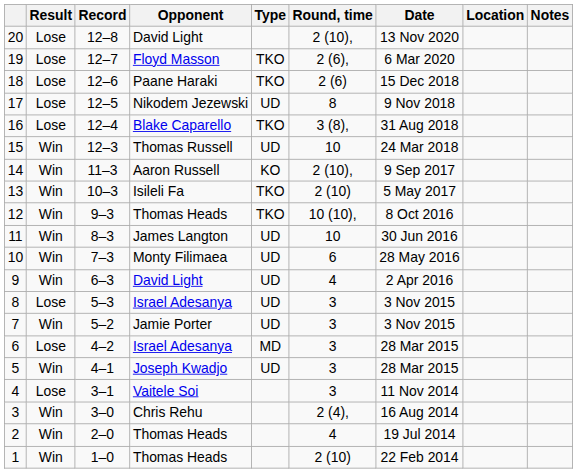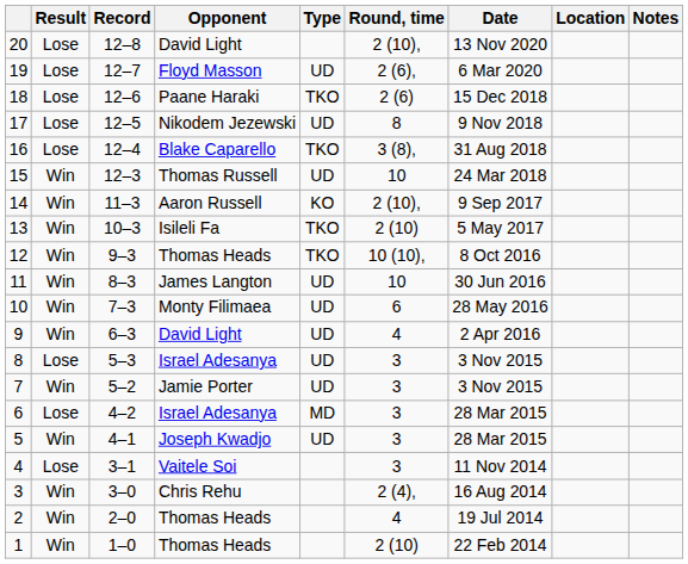19 | Type: TKO -> UD
